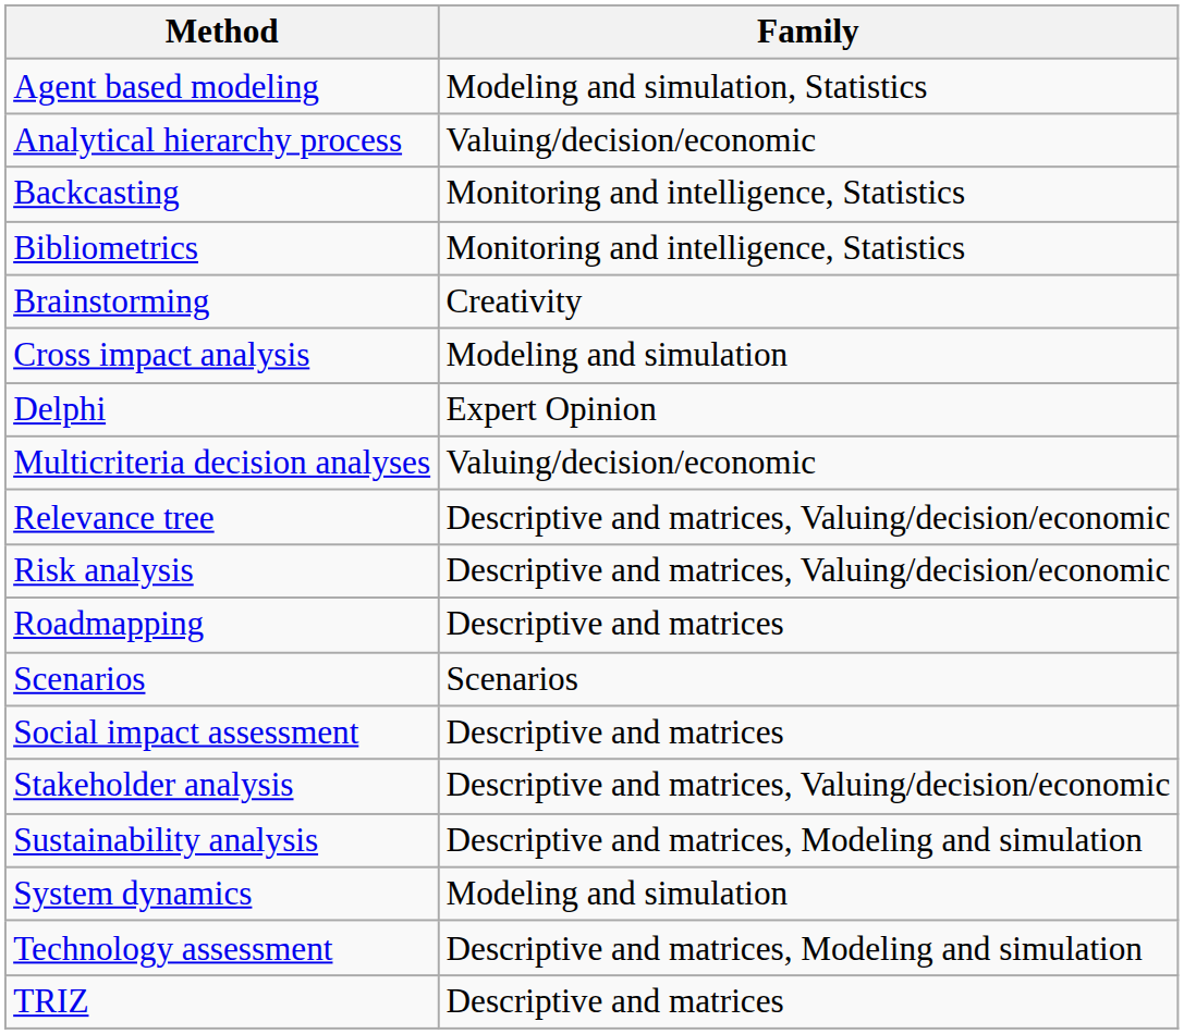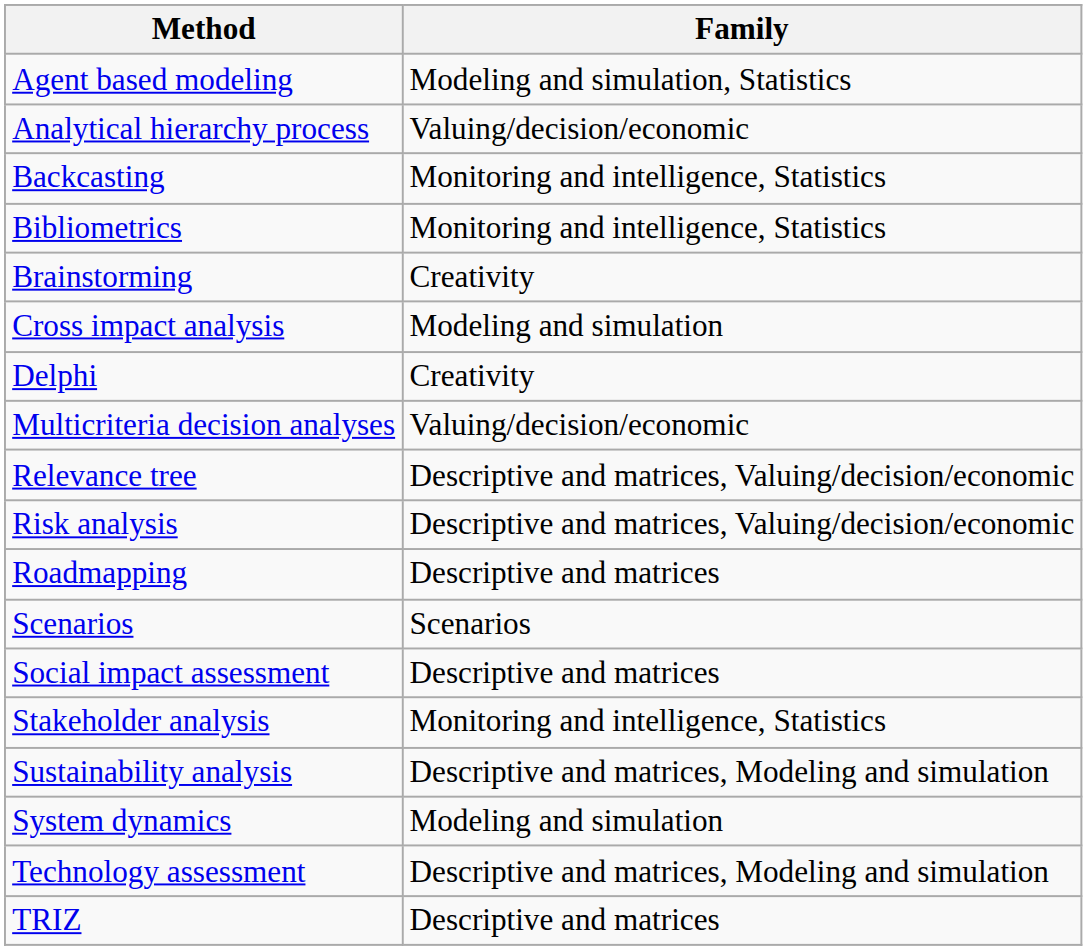Delphi | Family: Expert Opinion -> Creativity
Stakeholder analysis | Family: Descriptive and matrices, Valuing/decision/economic -> Monitoring and intelligence, Statistics
